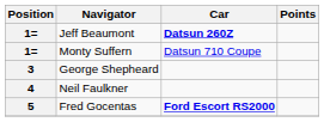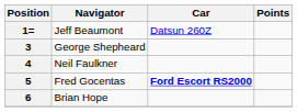Jeff Beaumont | Car: bold -> normal
- row: 1= | Monty Suffern | Datsun 710 Coupe
+ row: 6 | Brian Hope
